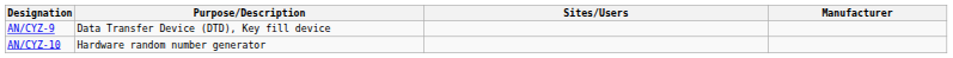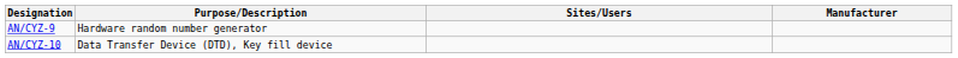AN/CYZ-9 | Purpose/Description: Data Transfer Device (DTD), Key fill device -> Hardware random number generator
AN/CYZ-10 | Purpose/Description: Hardware random number generator -> Data Transfer Device (DTD), Key fill device
